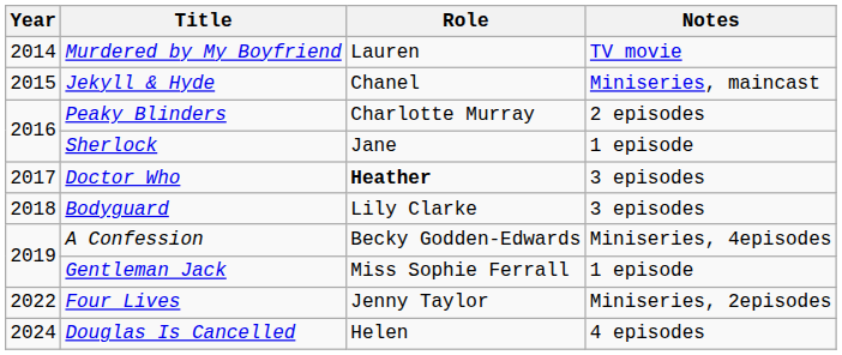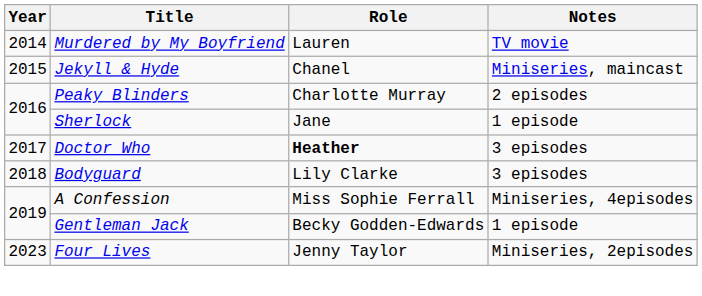A Confession | Role: Becky Godden-Edwards -> Miss Sophie Ferrall
Gentleman Jack | Role: Miss Sophie Ferrall -> Becky Godden-Edwards
Four Lives | Year: 2022 -> 2023
- row: 2024 | Douglas Is Cancelled | Helen | 4 episodes
